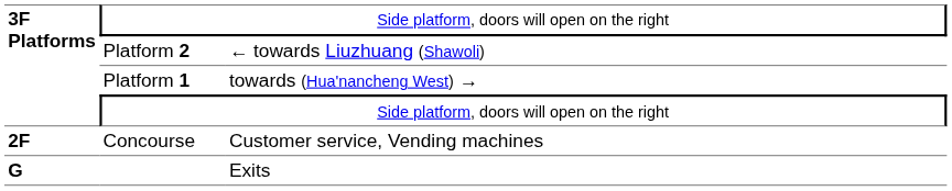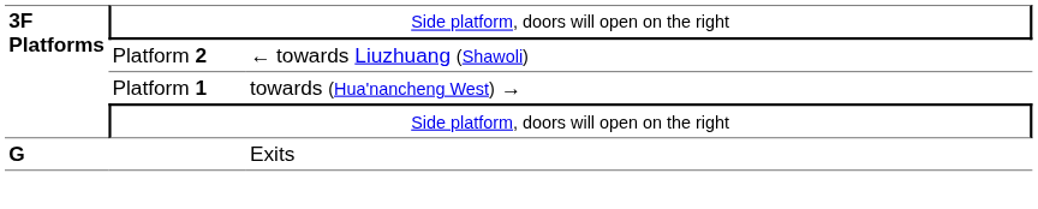- row: 2F | Concourse | Customer service, Vending machines
